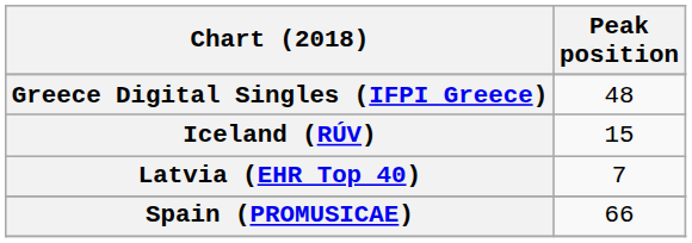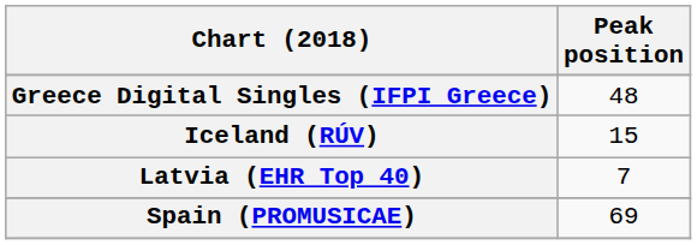Spain (PROMUSICAE) | Peak position: 66 -> 69
